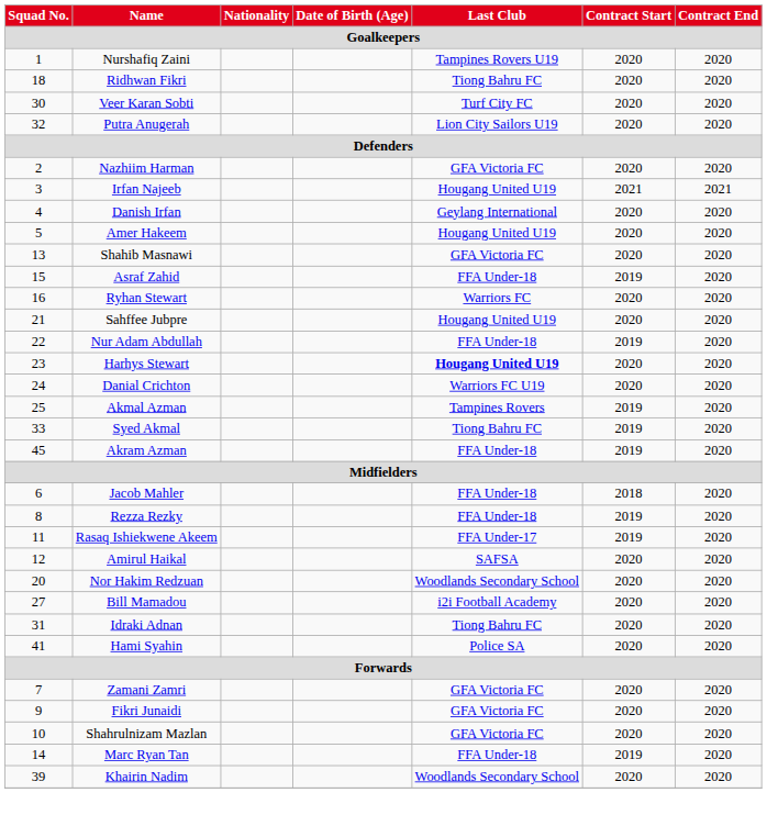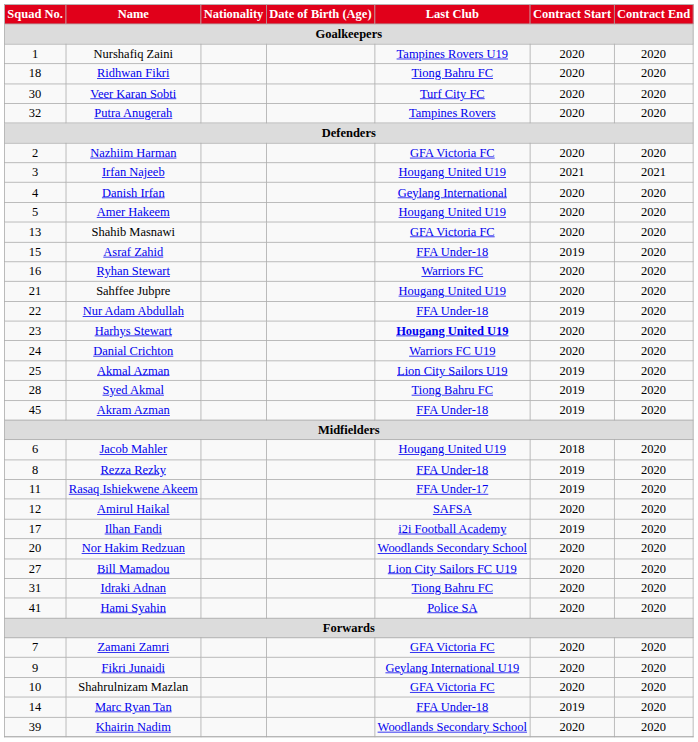Putra Anugerah | Last Club: Lion City Sailors U19 -> Tampines Rovers
Akmal Azman | Last Club: Tampines Rovers -> Lion City Sailors U19
Syed Akmal | Squad No.: 33 -> 28
Jacob Mahler | Last Club: FFA Under-18 -> Hougang United U19
+ row: 17 | Ilhan Fandi | i2i Football Academy | 2019 | 2020
Bill Mamadou | Last Club: i2i Football Academy -> Lion City Sailors FC U19
Fikri Junaidi | Last Club: GFA Victoria FC -> Geylang International U19
